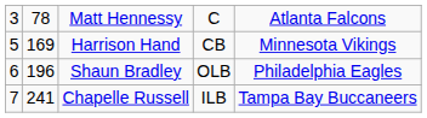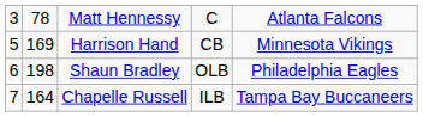Shaun Bradley | column 2: 196 -> 198
Chapelle Russell | column 2: 241 -> 164
